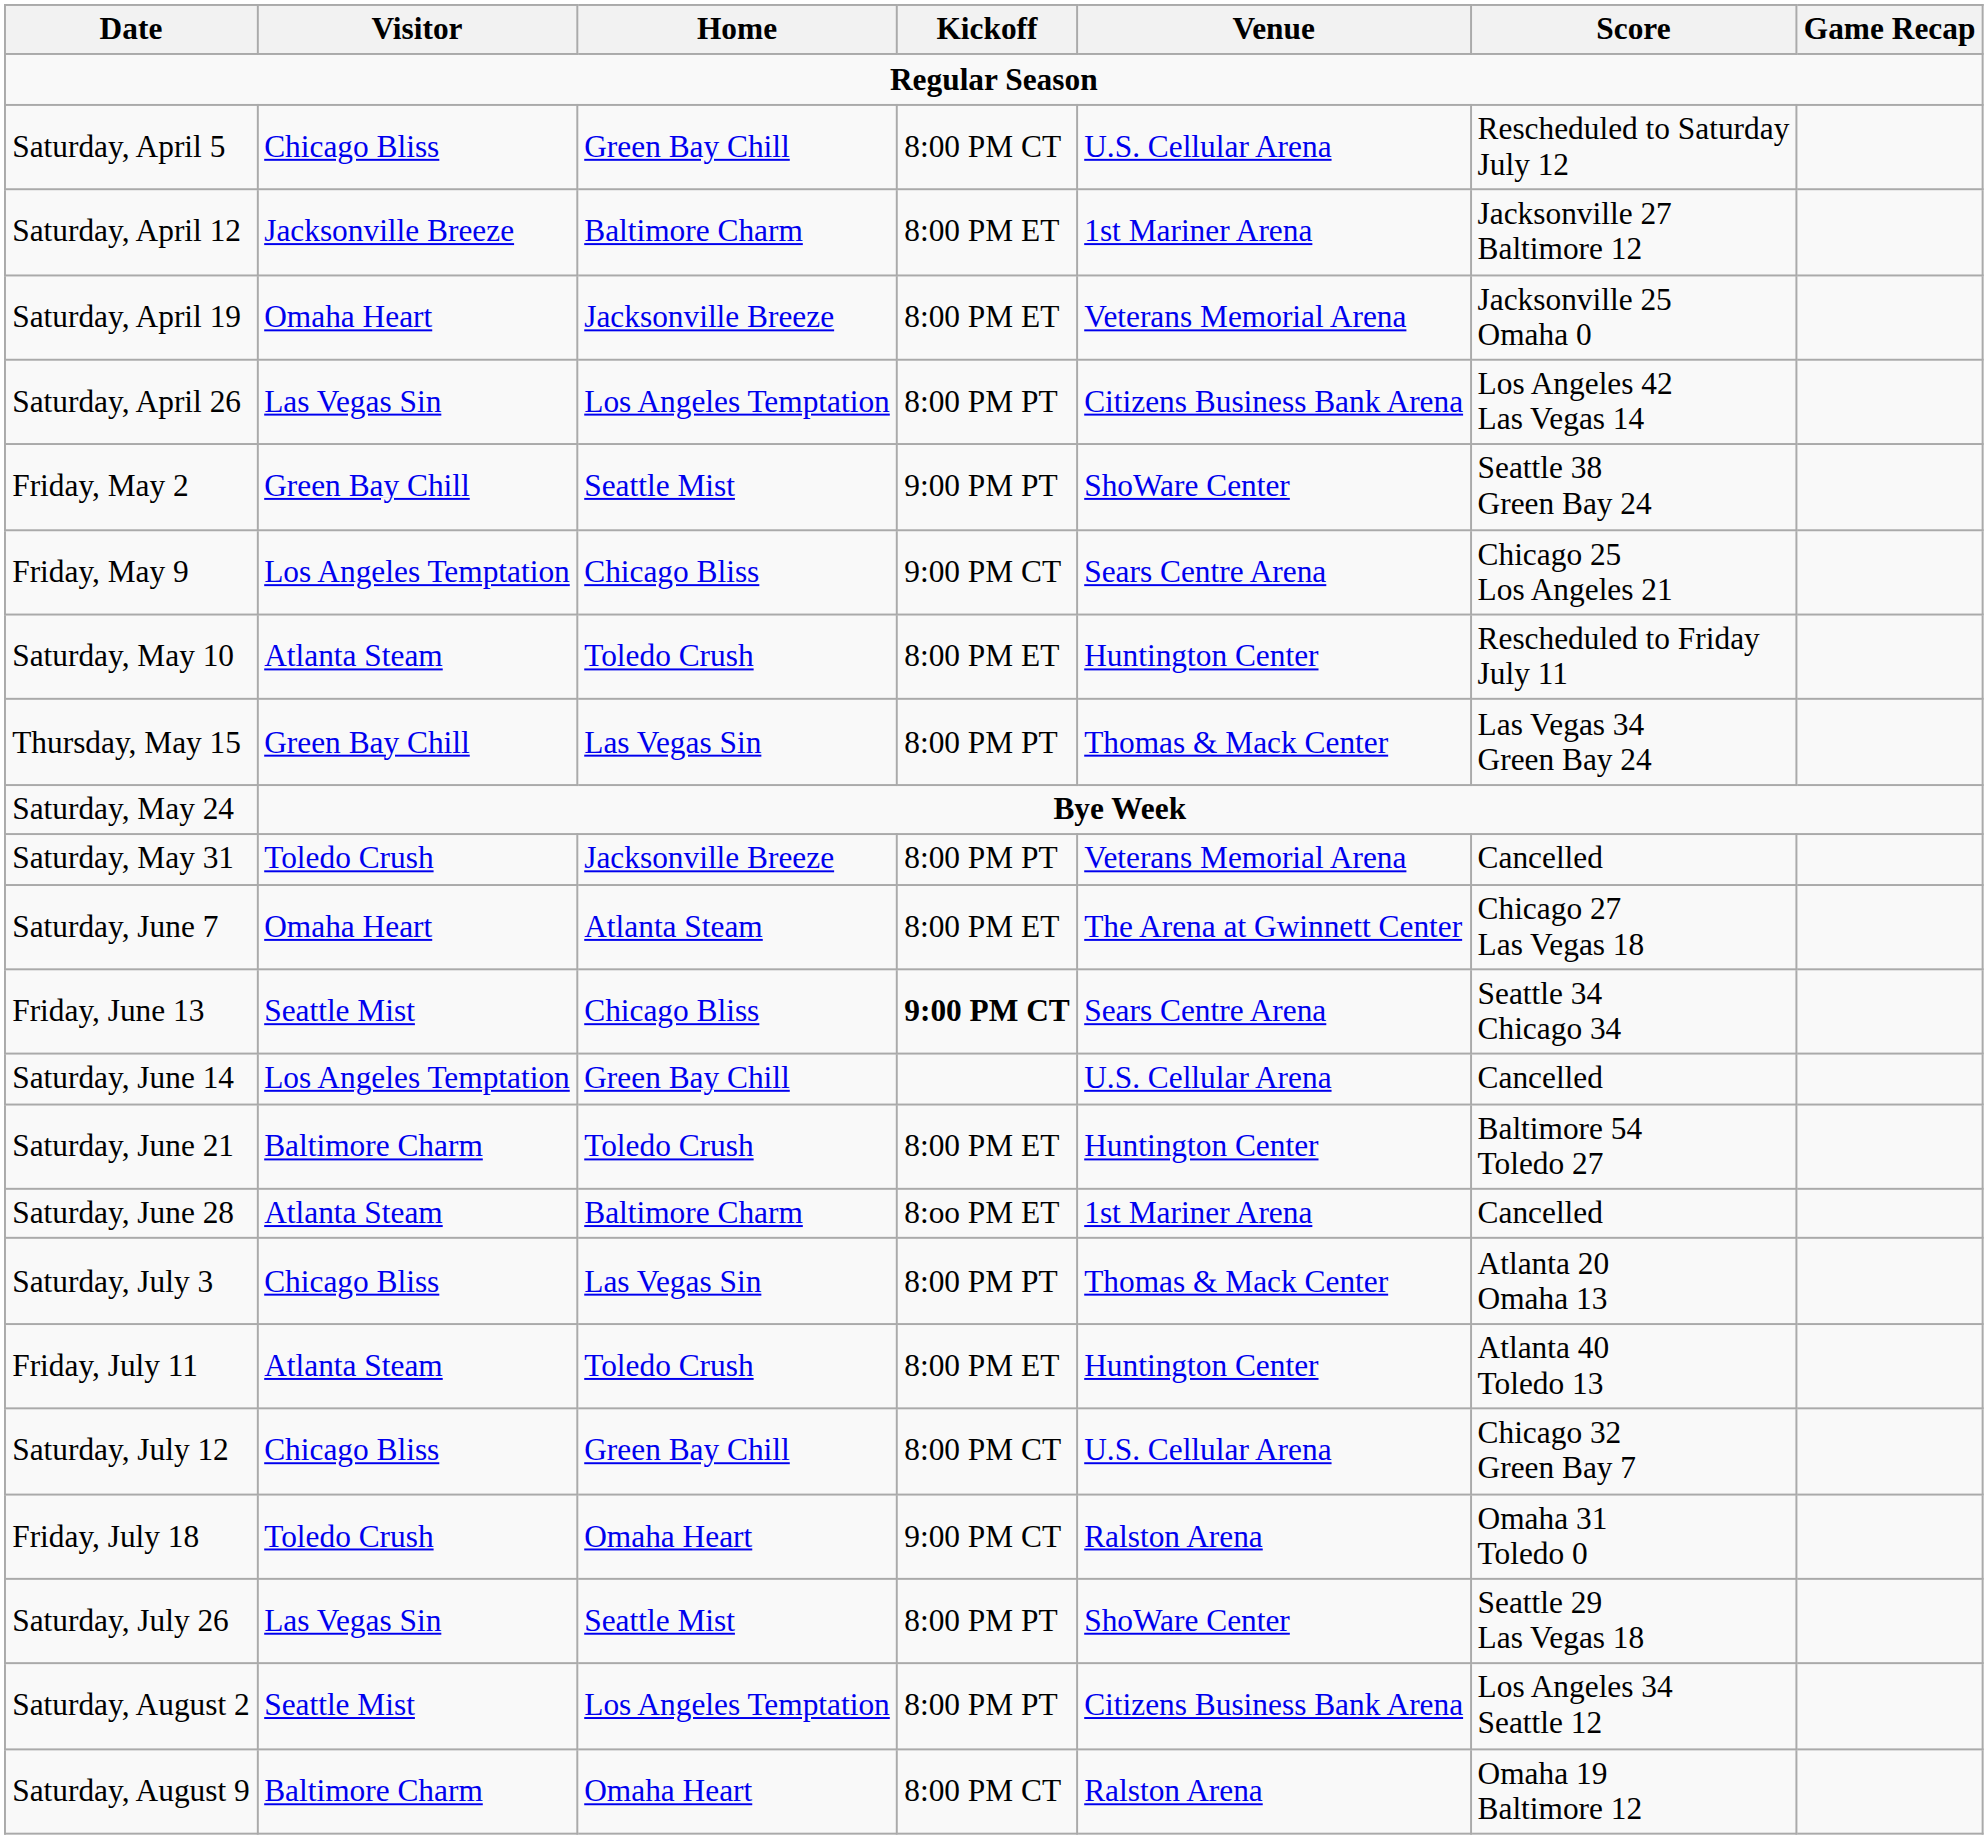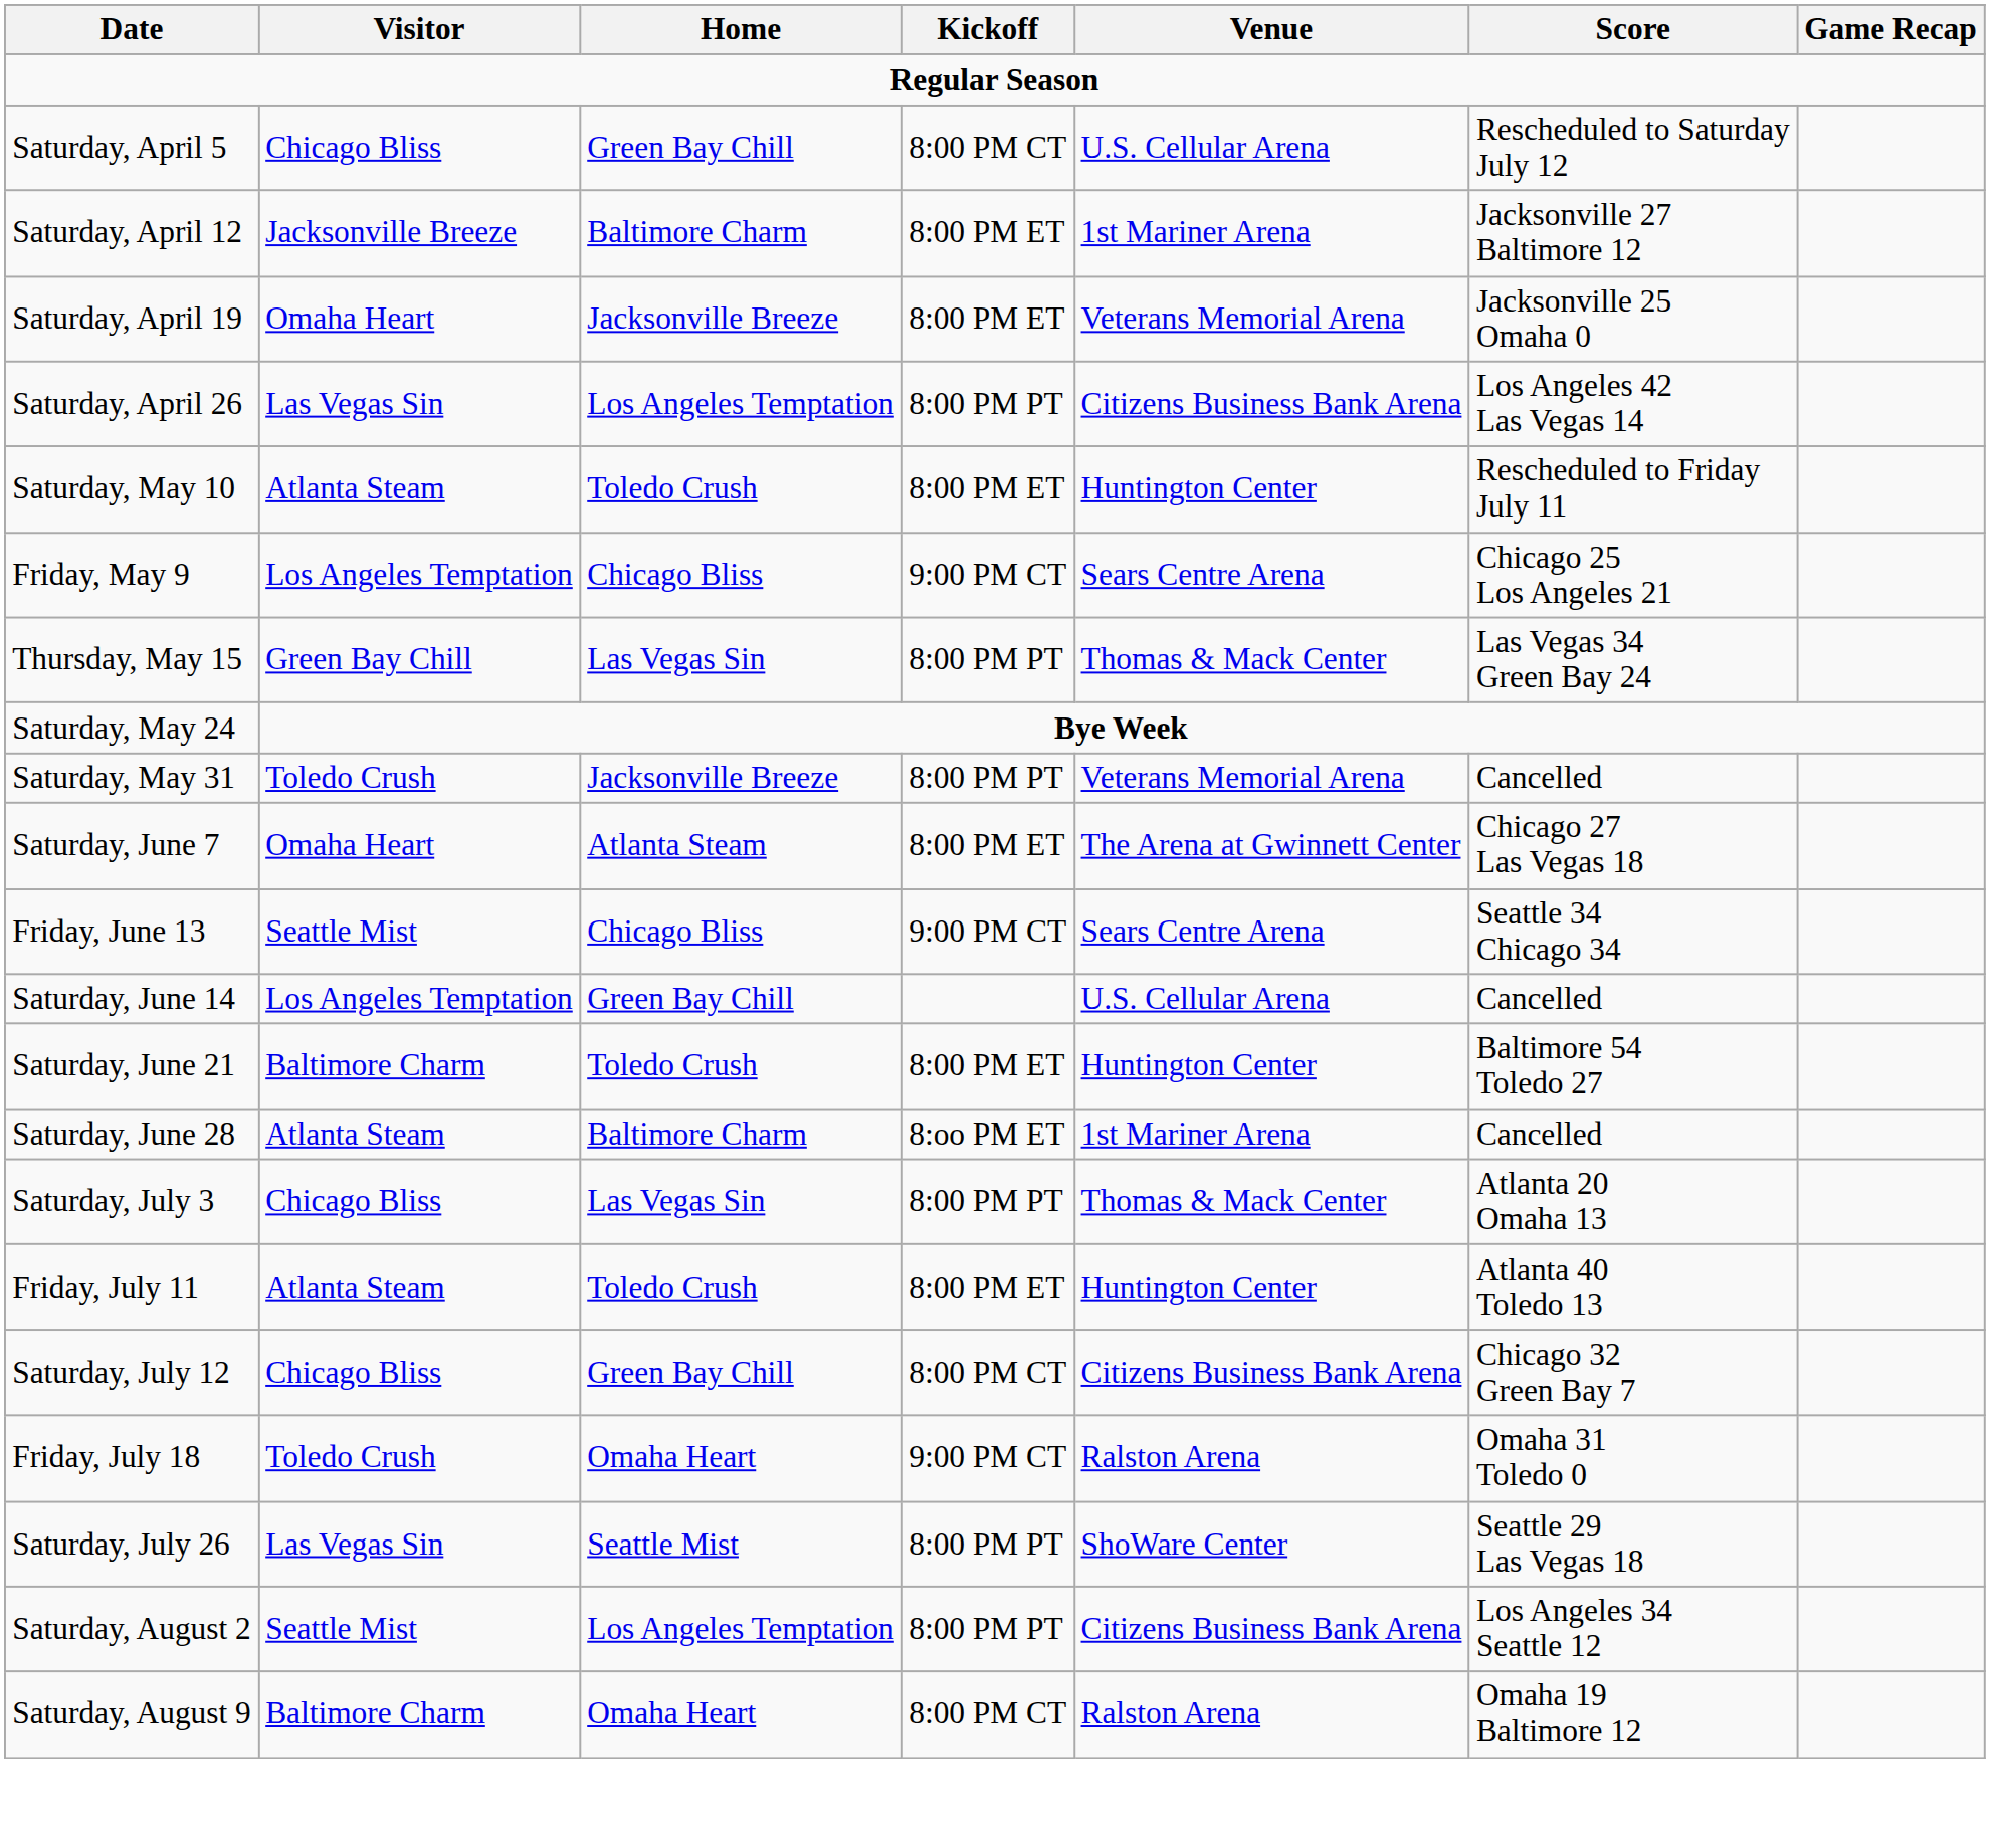- row: Friday, May 2 | Green Bay Chill | Seattle Mist | 9:00 PM PT | ShoWare Center | Seattle 38 Green Bay 24
rows swapped: Friday, May 9 <-> Saturday, May 10
Friday, June 13 | Kickoff: bold -> normal
Saturday, July 12 | Venue: U.S. Cellular Arena -> Citizens Business Bank Arena
